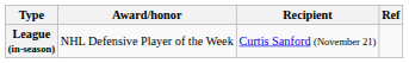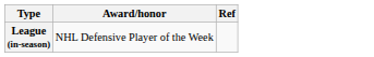- column: Recipient | Curtis Sanford (November 21)
